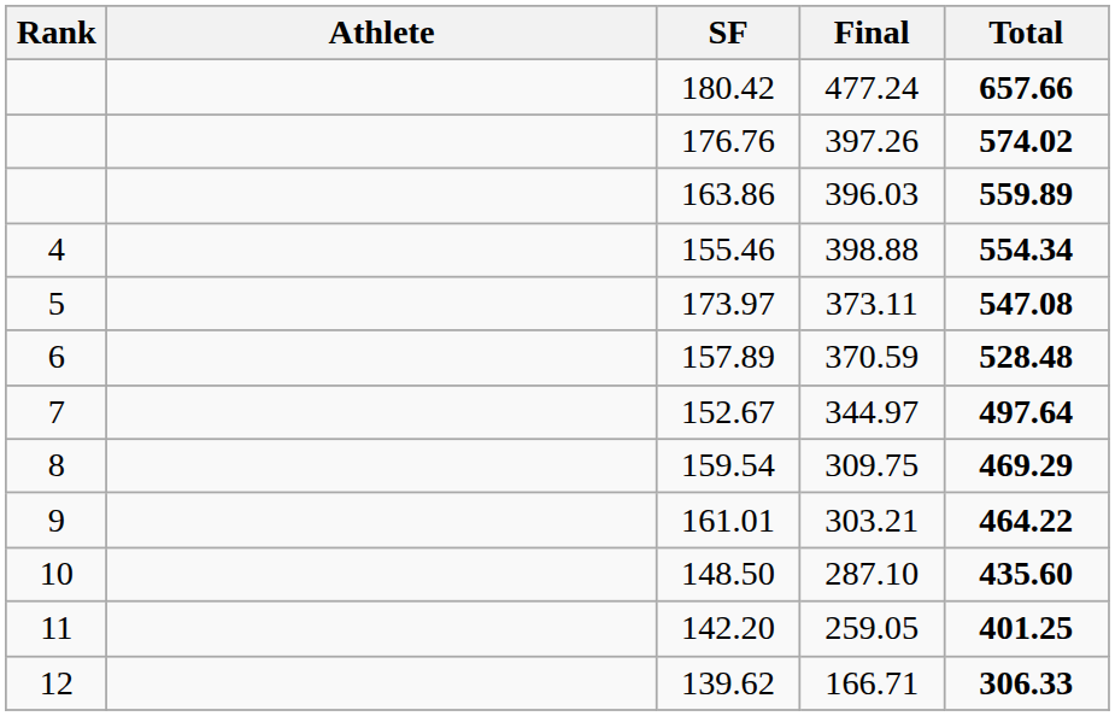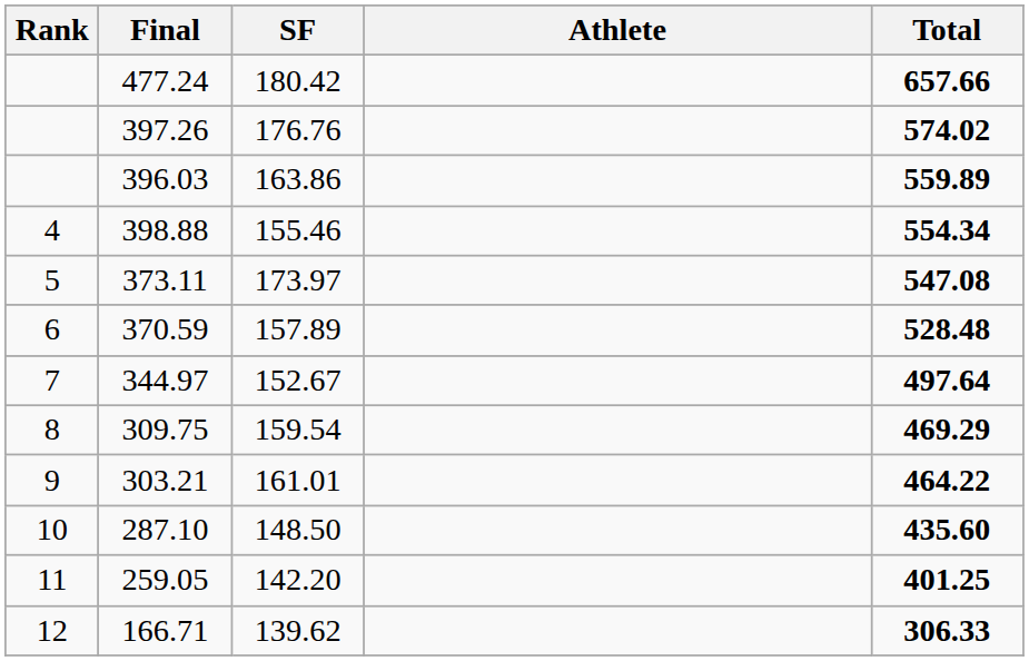columns swapped: Athlete <-> Final
